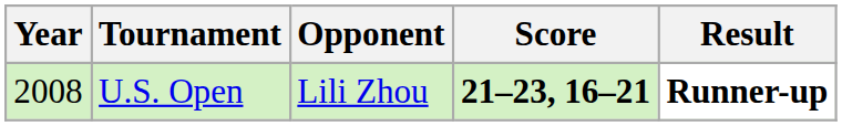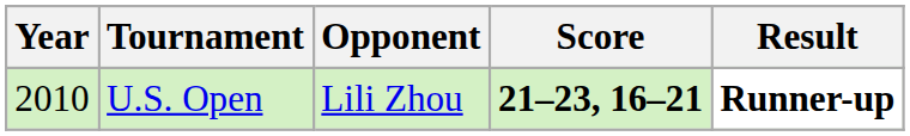U.S. Open | Year: 2008 -> 2010
